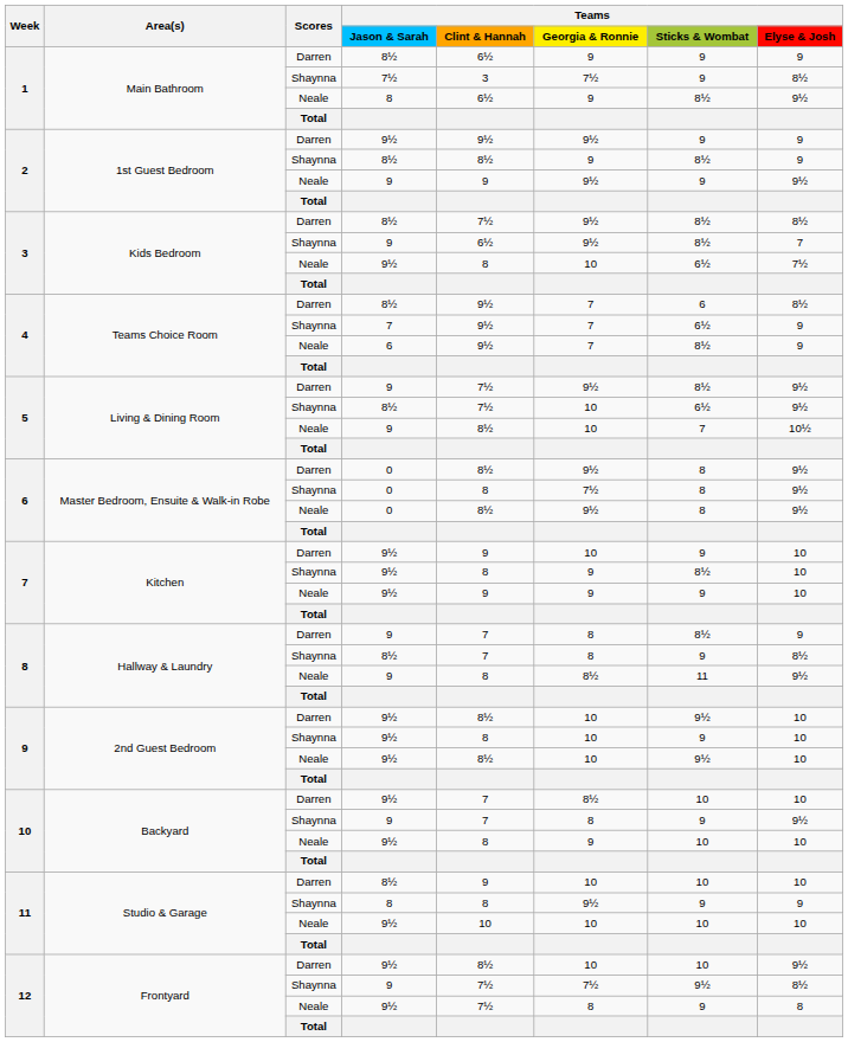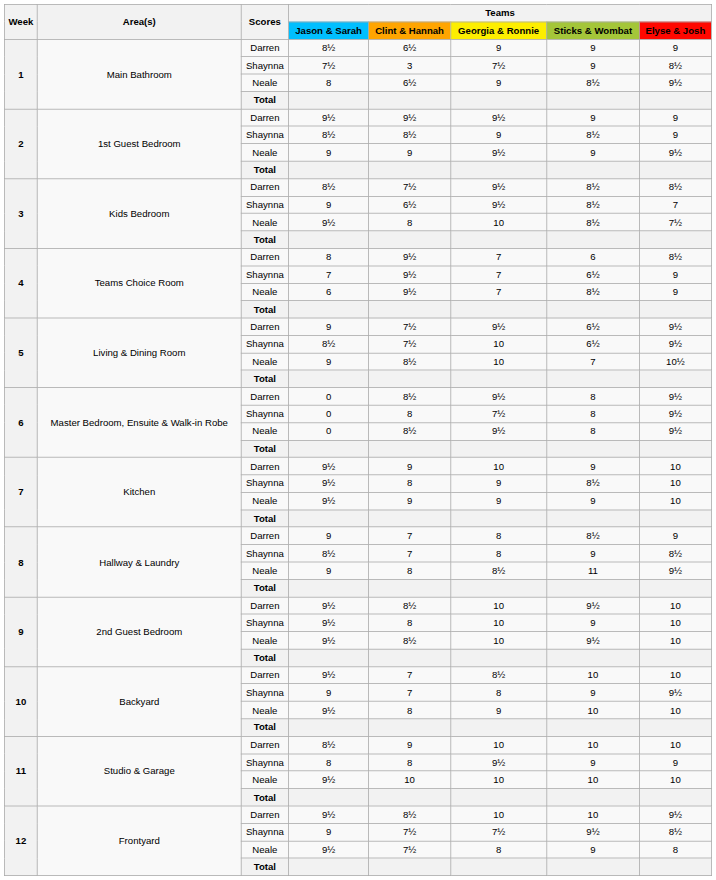3 / Neale | Teams / Sticks & Wombat: 6½ -> 8½
4 / Darren | Teams / Jason & Sarah: 8½ -> 8
5 / Darren | Teams / Sticks & Wombat: 8½ -> 6½
